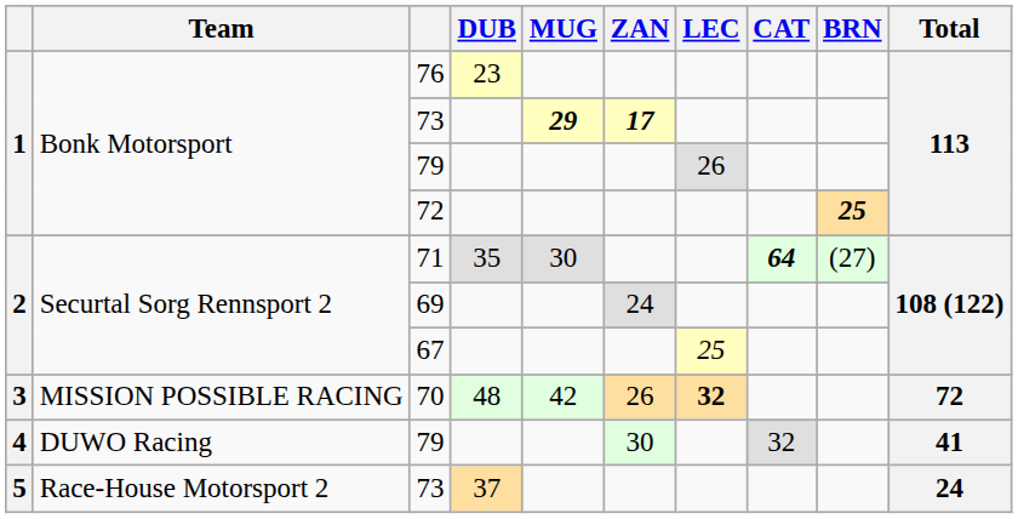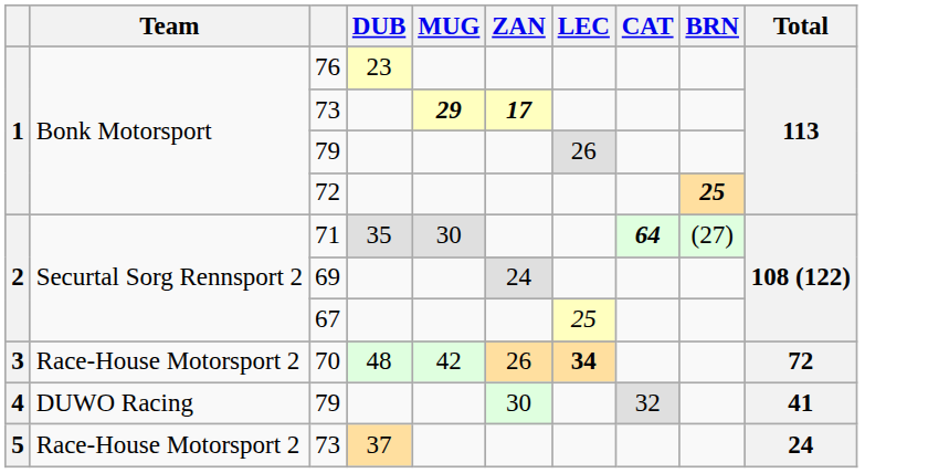70 | Team: MISSION POSSIBLE RACING -> Race-House Motorsport 2
70 | LEC: 32 -> 34
